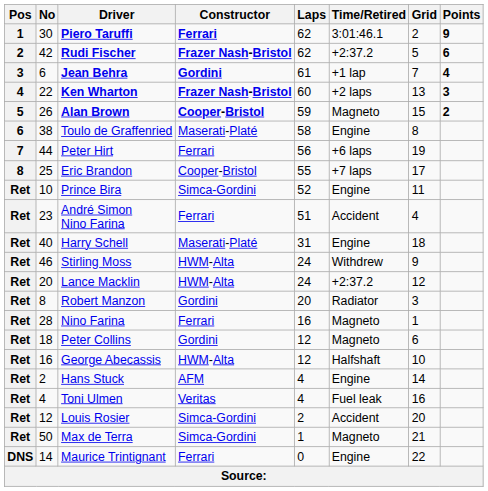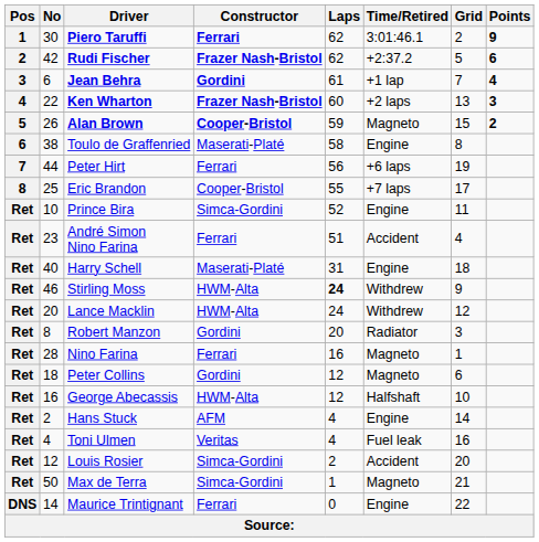Stirling Moss | Laps: normal -> bold
Lance Macklin | Time/Retired: +2:37.2 -> Withdrew
